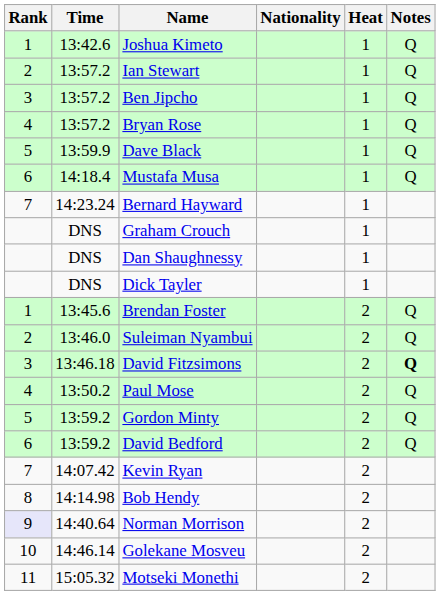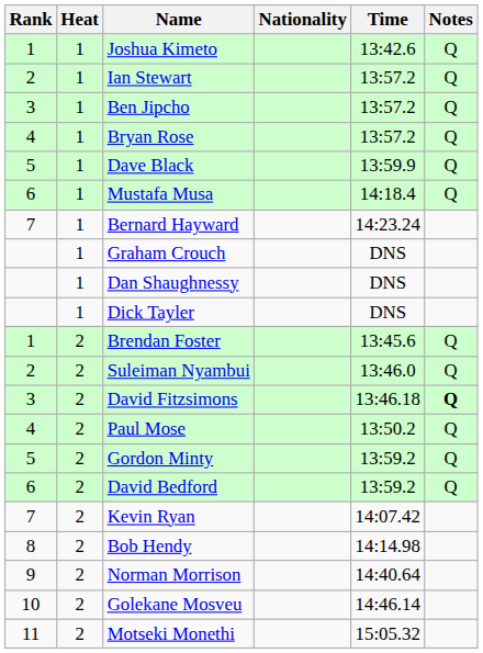columns swapped: Heat <-> Time
Norman Morrison | Rank: lavender background -> no background
